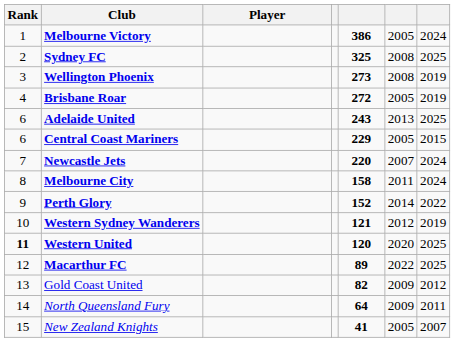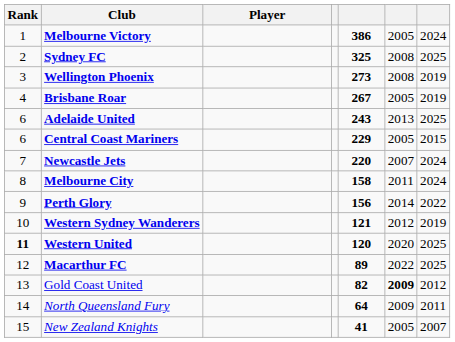Brisbane Roar | column 5: 272 -> 267
Perth Glory | column 5: 152 -> 156
Gold Coast United | column 6: normal -> bold
